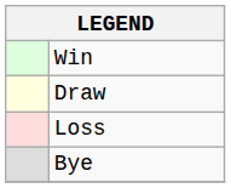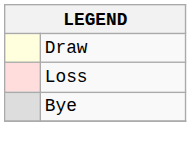- row: Win
